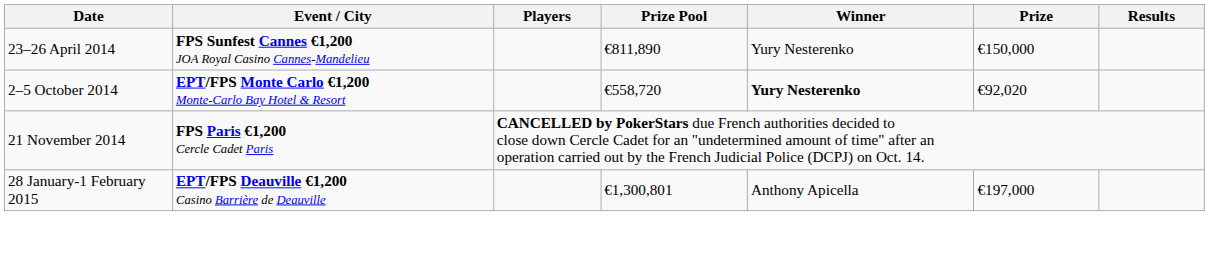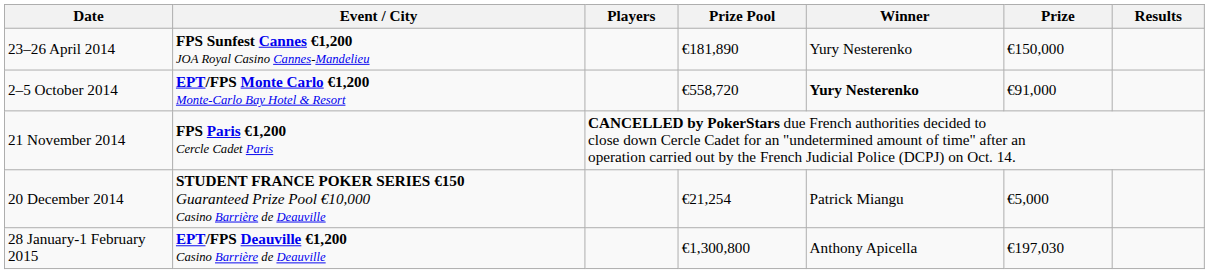23–26 April 2014 | Prize Pool: €811,890 -> €181,890
2–5 October 2014 | Prize: €92,020 -> €91,000
+ row: 20 December 2014 | STUDENT FRANCE POKER SERIES €150 Guaranteed Prize Pool €10,000 Casino Barrière de Deauville | €21,254 | Patrick Miangu | €5,000
28 January-1 February 2015 | Prize Pool: €1,300,801 -> €1,300,800
28 January-1 February 2015 | Prize: €197,000 -> €197,030
